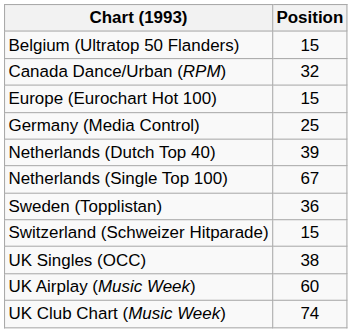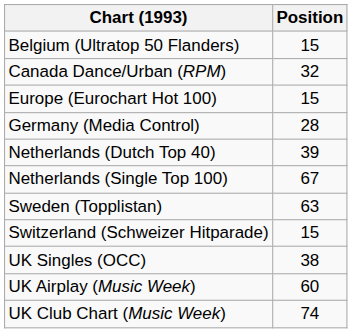Germany (Media Control) | Position: 25 -> 28
Sweden (Topplistan) | Position: 36 -> 63
